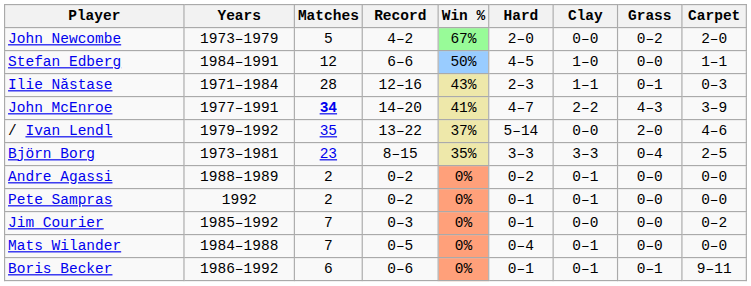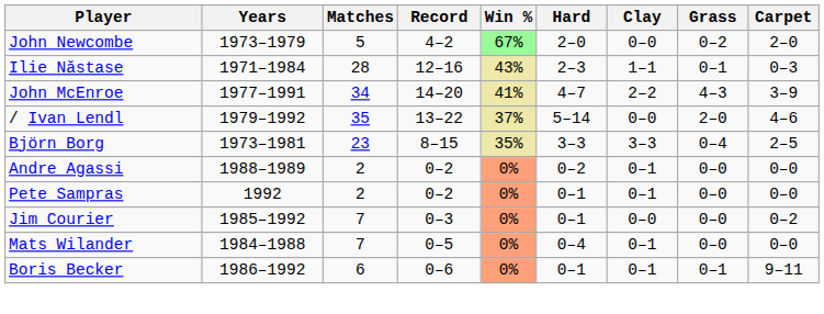- row: Stefan Edberg | 1984–1991 | 12 | 6–6 | 50% | 4–5 | 1–0 | 0–0 | 1–1
John McEnroe | Matches: bold -> normal
